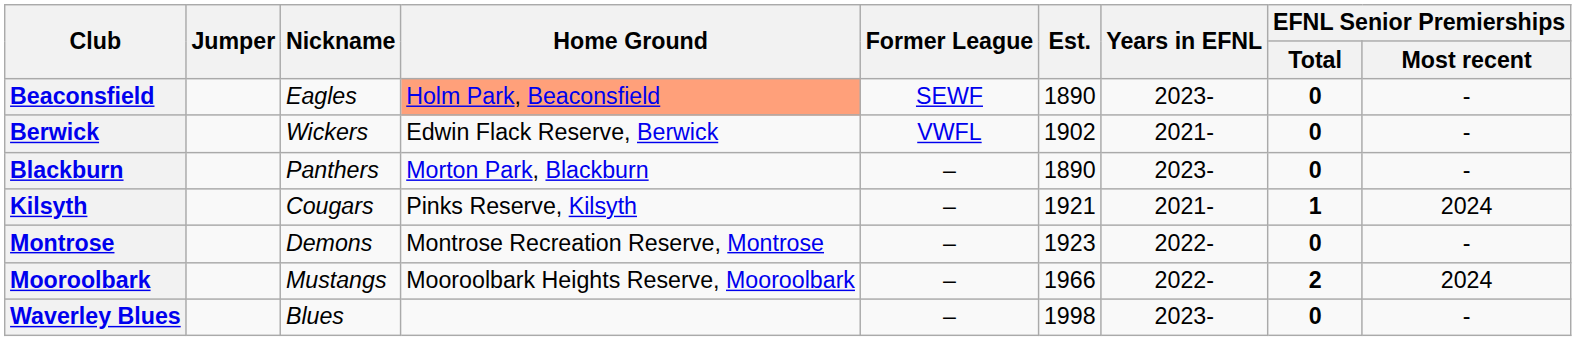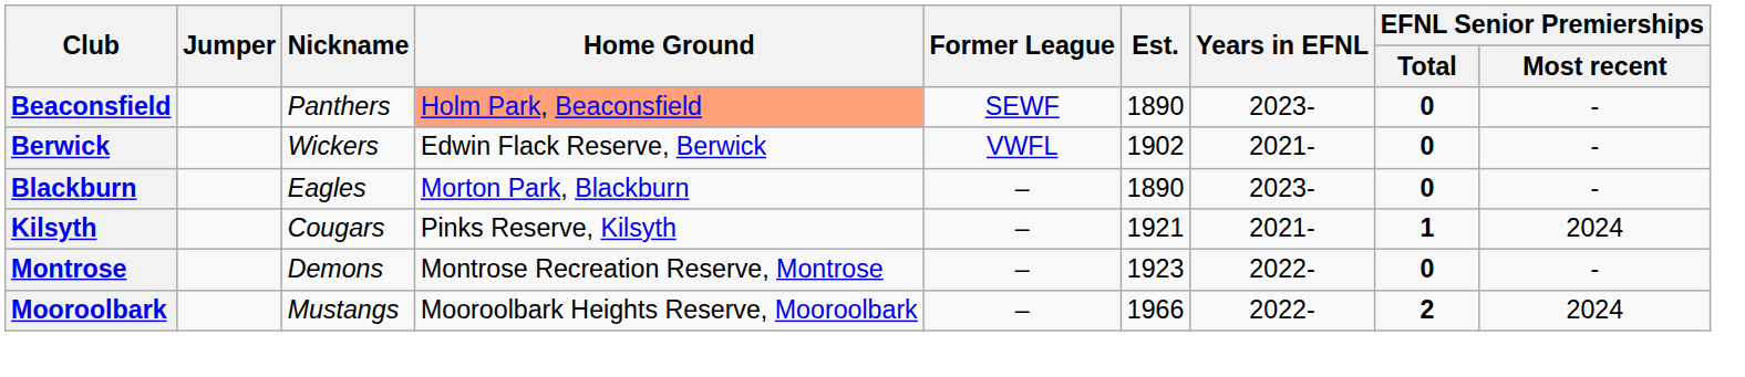Beaconsfield | Nickname: Eagles -> Panthers
Blackburn | Nickname: Panthers -> Eagles
- row: Waverley Blues | Blues | – | 1998 | 2023- | 0 | -
